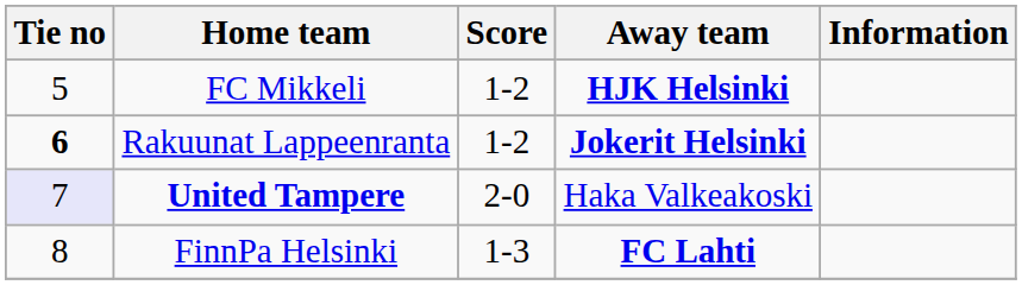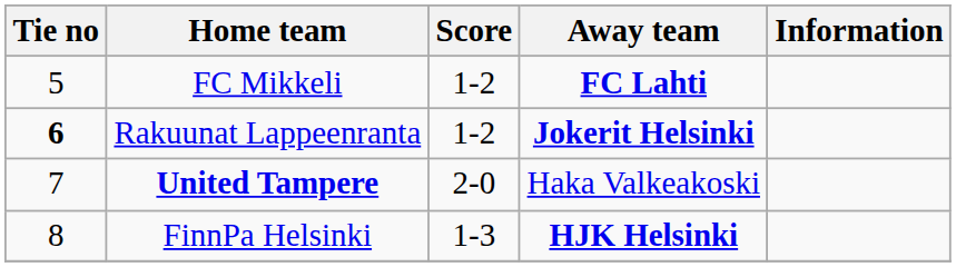FC Mikkeli | Away team: HJK Helsinki -> FC Lahti
United Tampere | Tie no: lavender background -> no background
FinnPa Helsinki | Away team: FC Lahti -> HJK Helsinki
